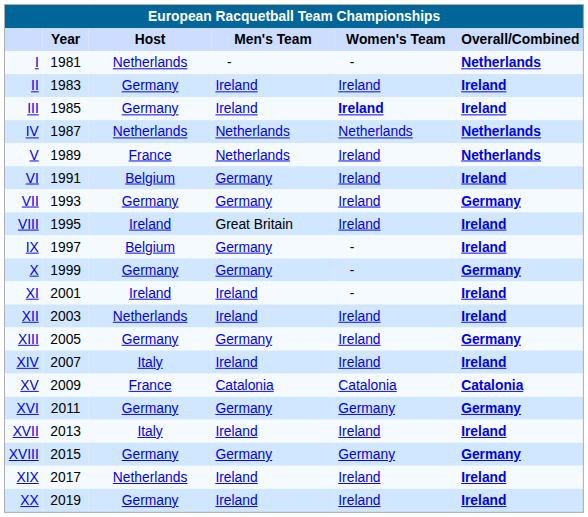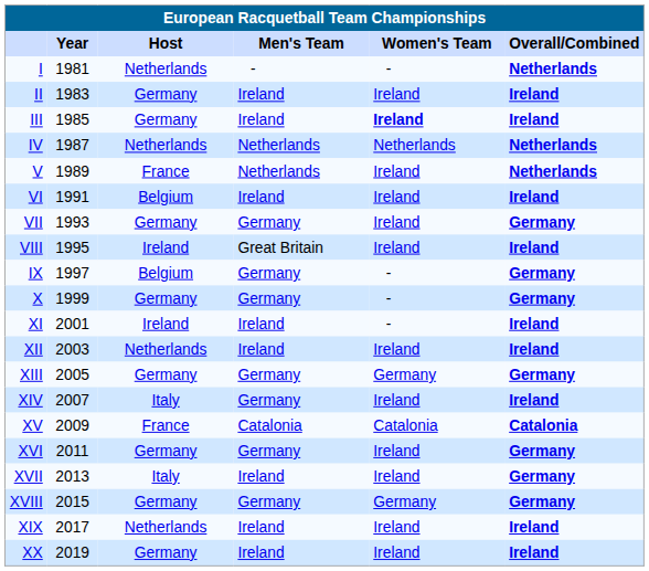VI | Men's Team: Germany -> Ireland
IX | Overall/Combined: Ireland -> Germany
XIII | Women's Team: Ireland -> Germany
XIV | Men's Team: Ireland -> Germany
XVI | Women's Team: Germany -> Ireland
XVII | Overall/Combined: Ireland -> Germany
